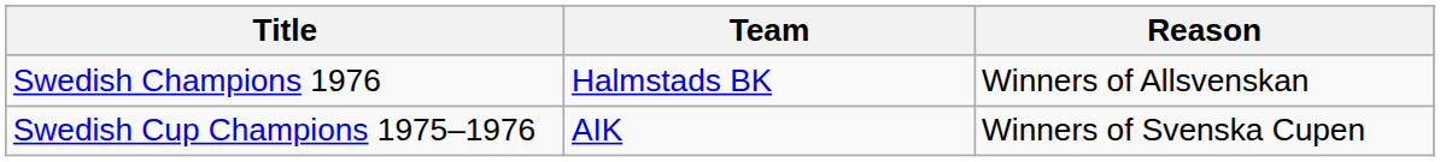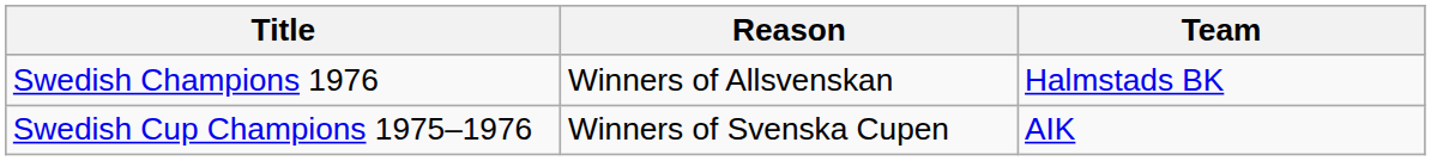columns swapped: Team <-> Reason
